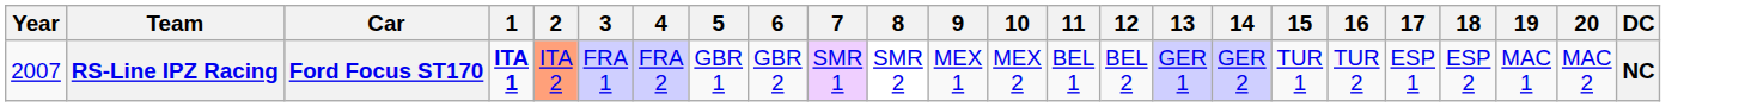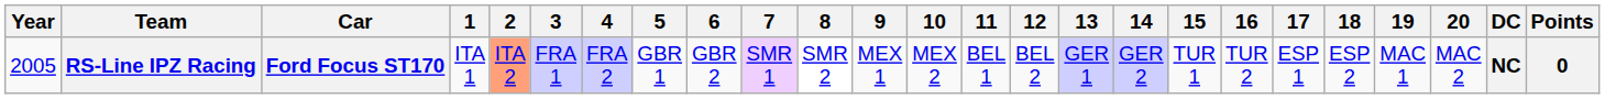+ column: Points | 0
RS-Line IPZ Racing | Year: 2007 -> 2005
RS-Line IPZ Racing | 1: bold -> normal
